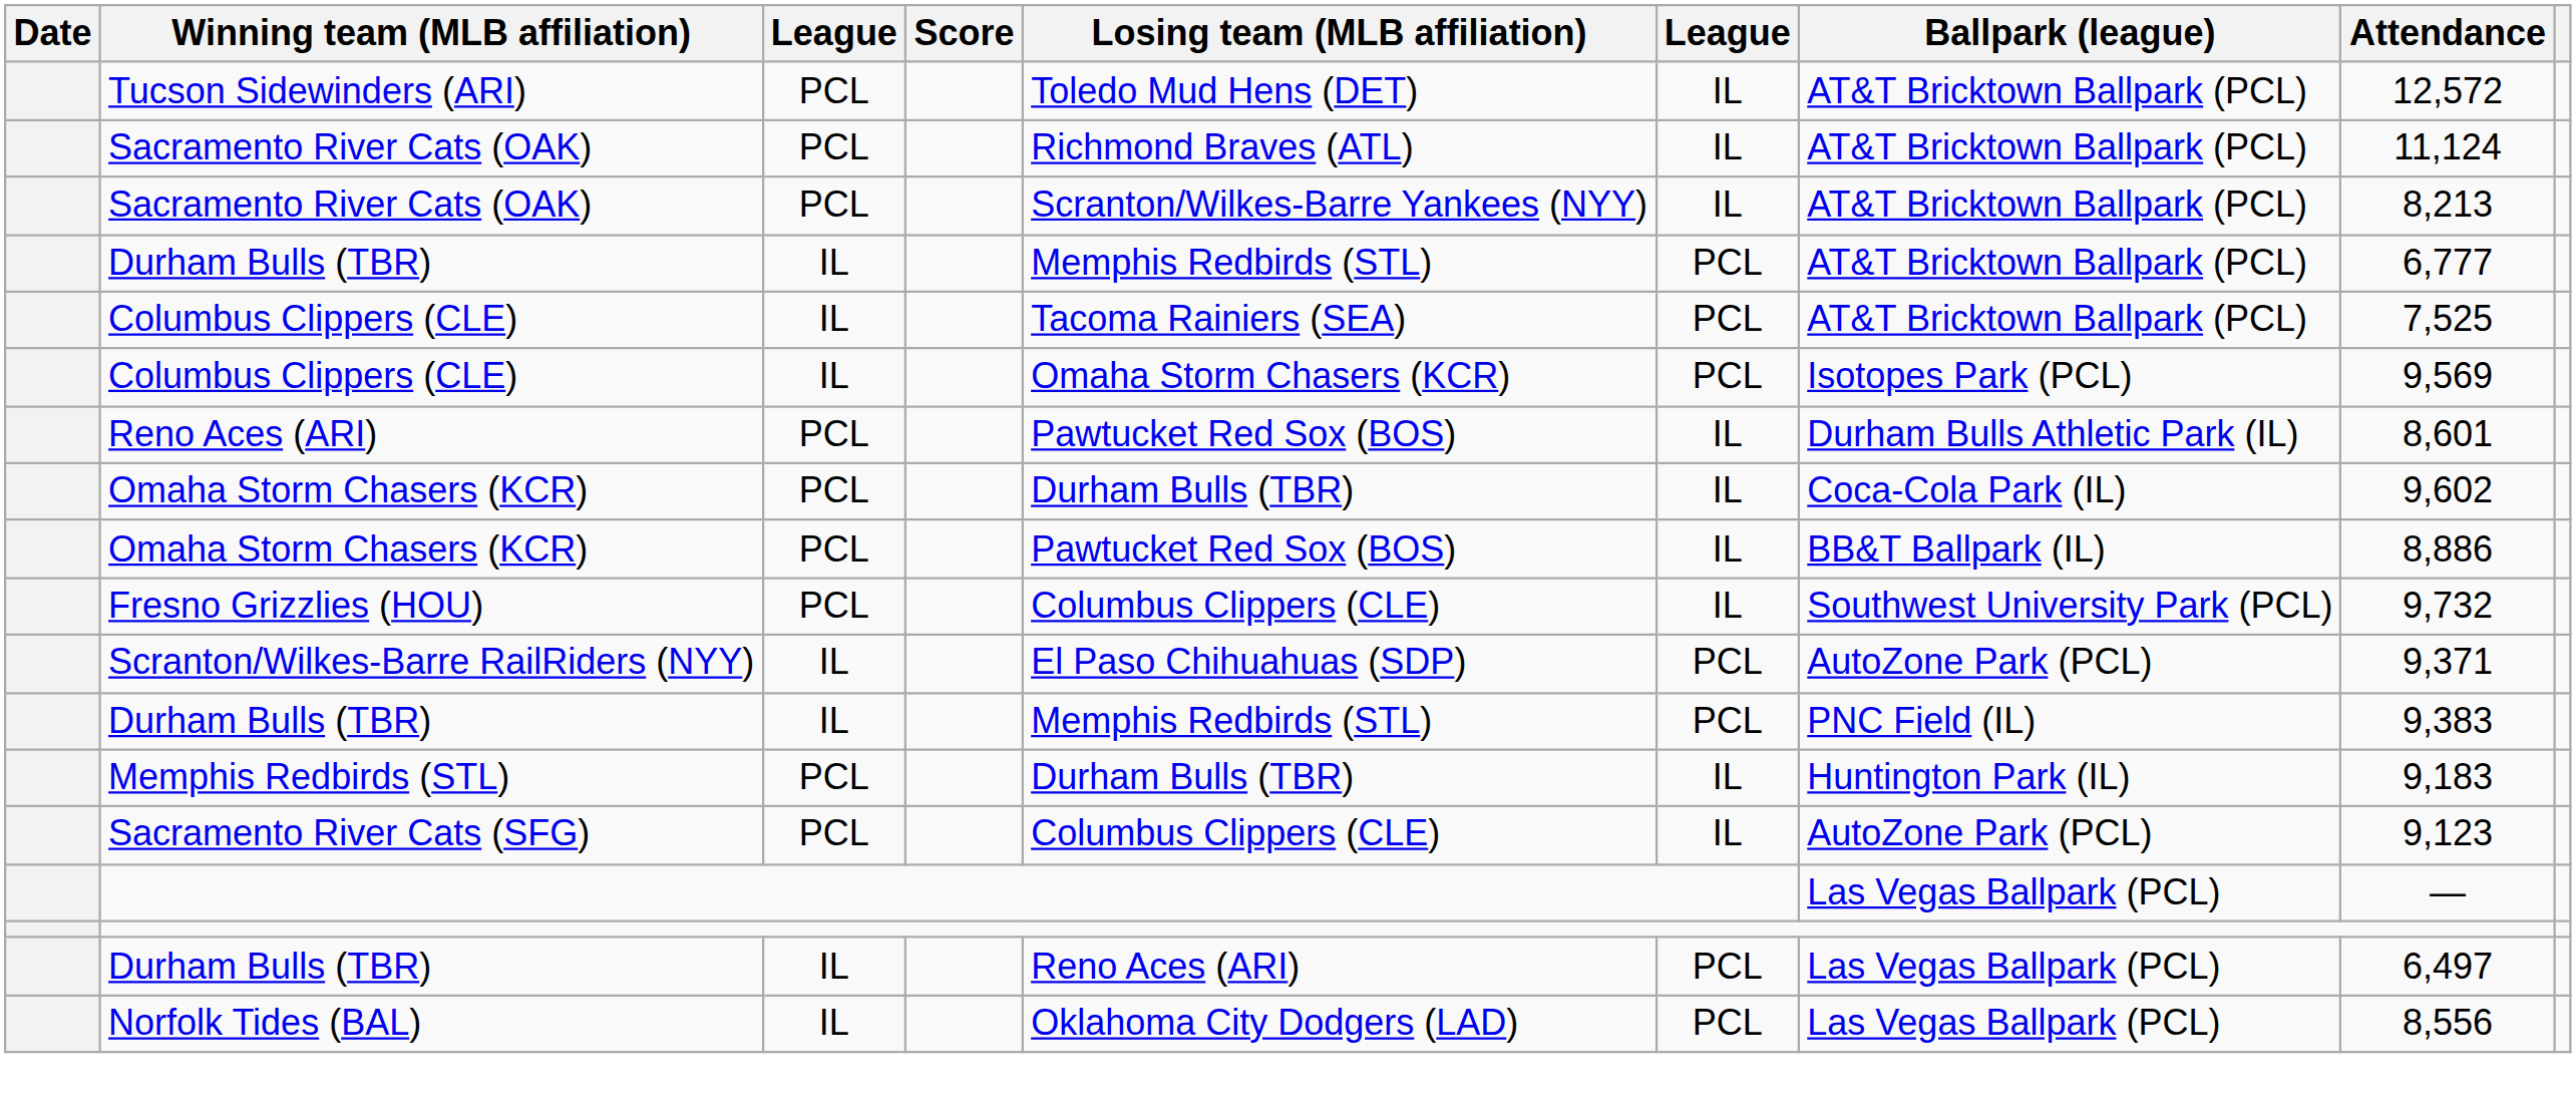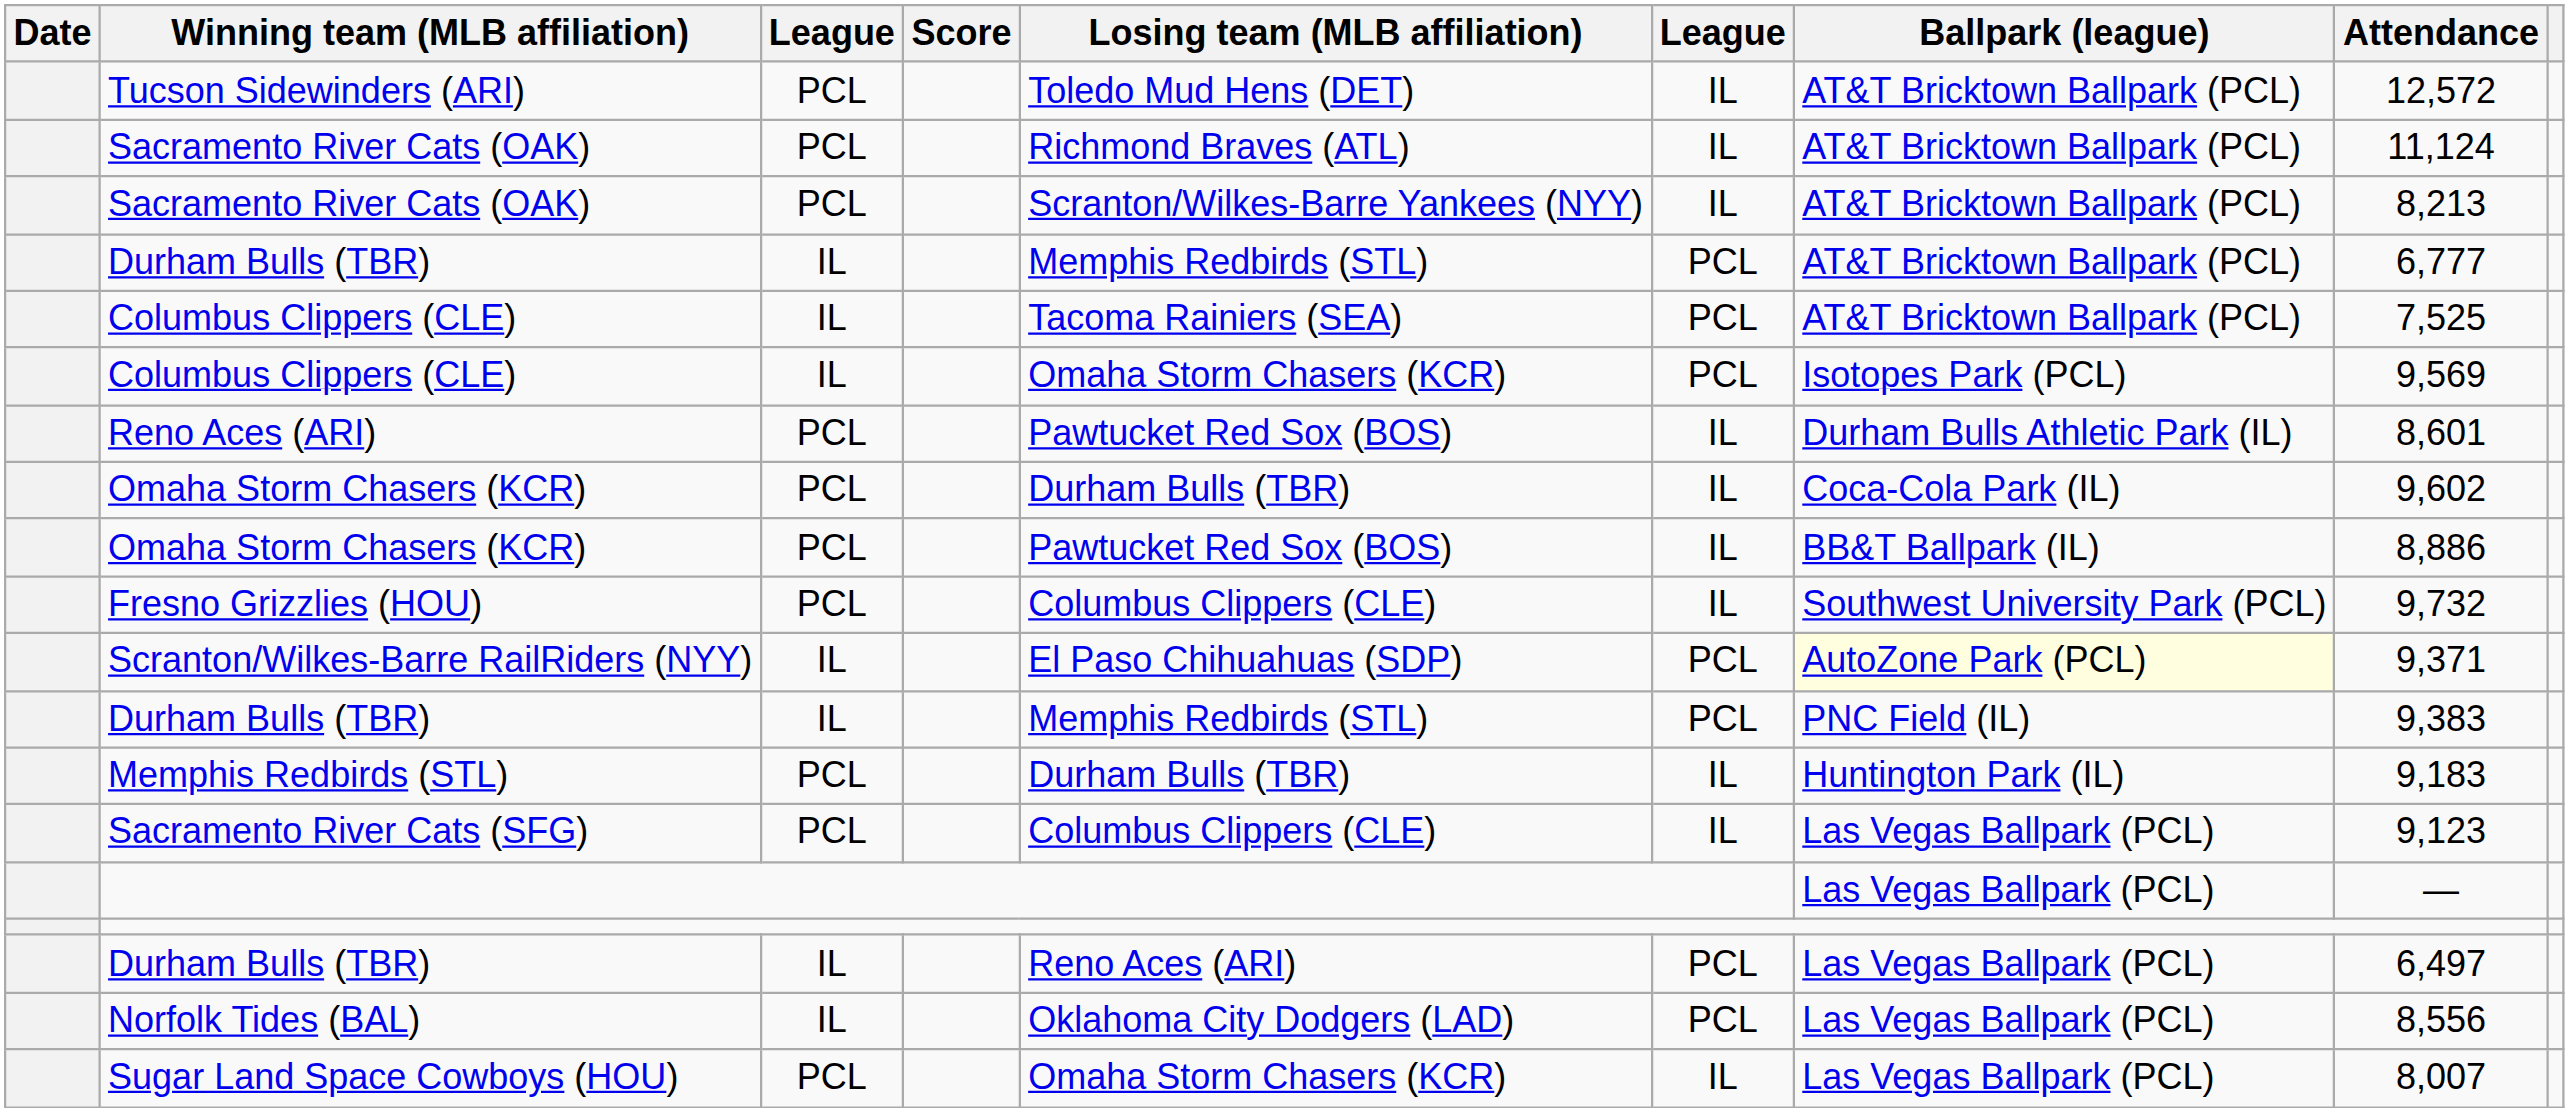Scranton/Wilkes-Barre RailRiders (NYY) | Ballpark (league): no background -> lightyellow background
Sacramento River Cats (SFG) | Ballpark (league): AutoZone Park (PCL) -> Las Vegas Ballpark (PCL)
+ row: Sugar Land Space Cowboys (HOU) | PCL | Omaha Storm Chasers (ΚCR) | IL | Las Vegas Ballpark (PCL) | 8,007
